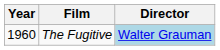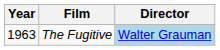The Fugitive | Year: 1960 -> 1963
